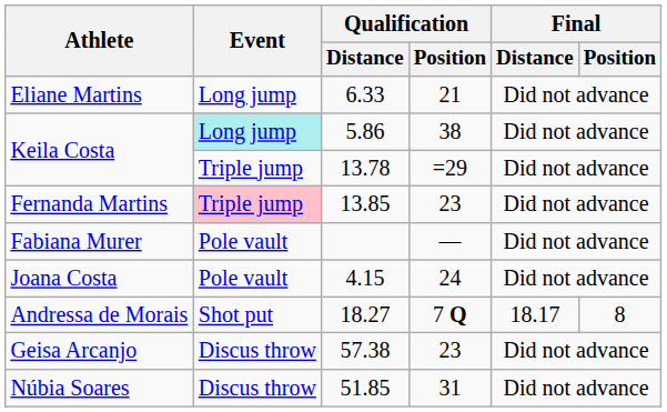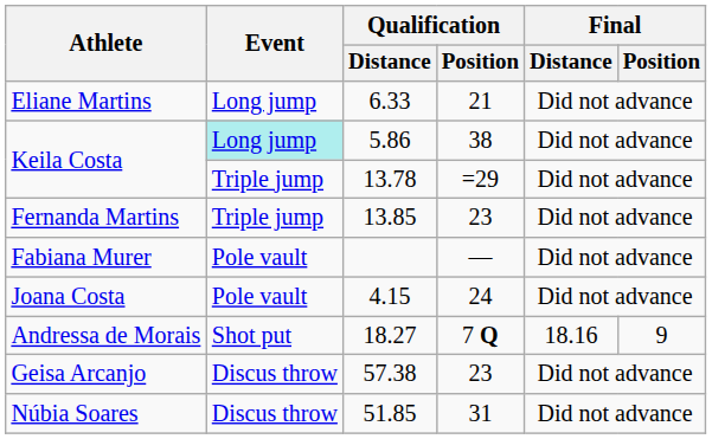13.85 | Event: pink background -> no background
18.27 | Final / Distance: 18.17 -> 18.16
18.27 | Final / Position: 8 -> 9
